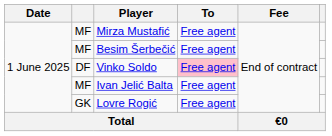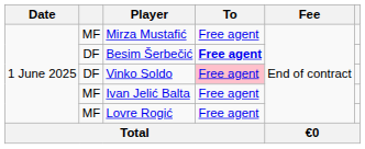Besim Šerbečić | column 2: MF -> DF
Besim Šerbečić | To: normal -> bold
Lovre Rogić | column 2: GK -> MF
